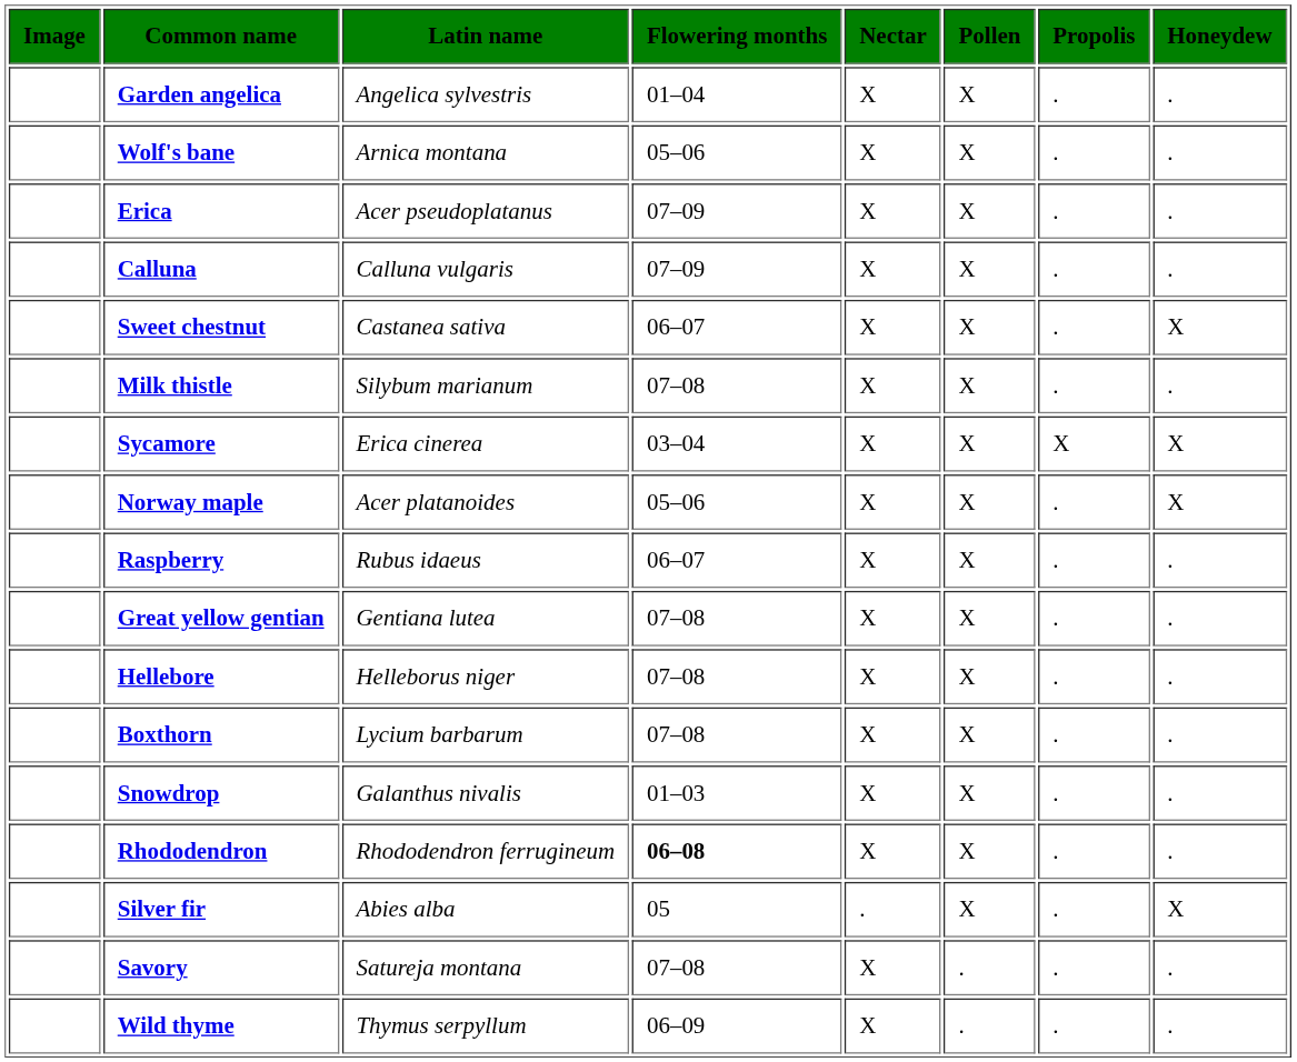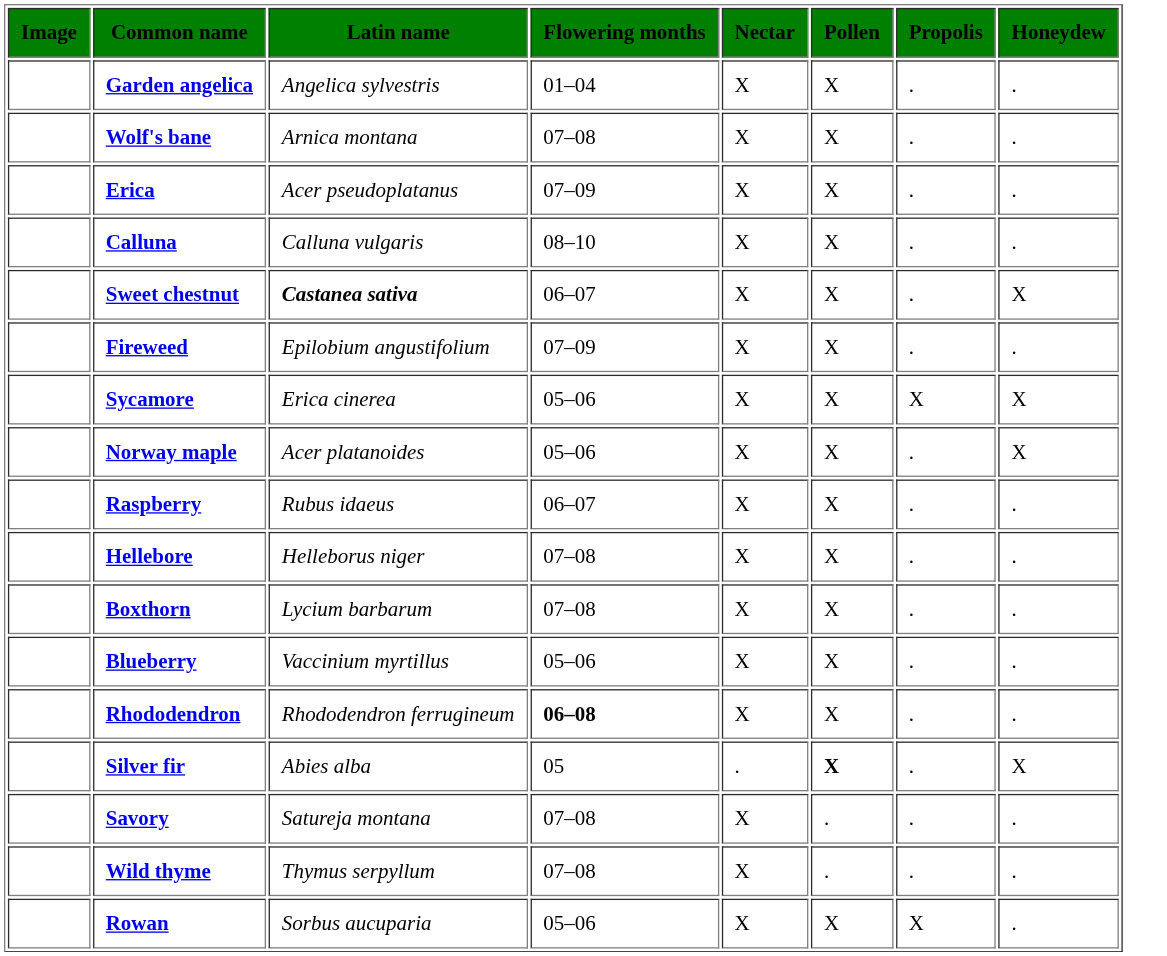Wolf's bane | Flowering months: 05–06 -> 07–08
Calluna | Flowering months: 07–09 -> 08–10
Sweet chestnut | Latin name: normal -> bold
- row: Milk thistle | Silybum marianum | 07–08 | X | X | . | .
+ row: Fireweed | Epilobium angustifolium | 07–09 | X | X | . | .
Sycamore | Flowering months: 03–04 -> 05–06
- row: Great yellow gentian | Gentiana lutea | 07–08 | X | X | . | .
+ row: Blueberry | Vaccinium myrtillus | 05–06 | X | X | . | .
- row: Snowdrop | Galanthus nivalis | 01–03 | X | X | . | .
Silver fir | Pollen: normal -> bold
Wild thyme | Flowering months: 06–09 -> 07–08
+ row: Rowan | Sorbus aucuparia | 05–06 | X | X | X | .
